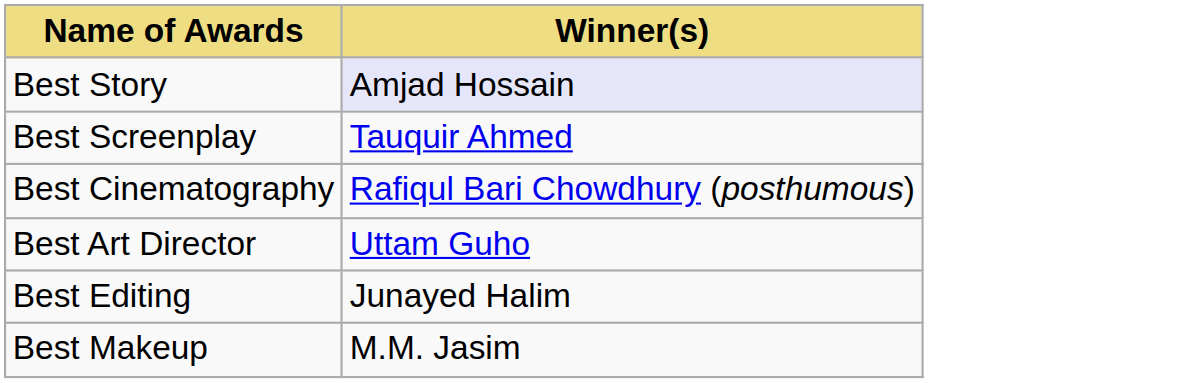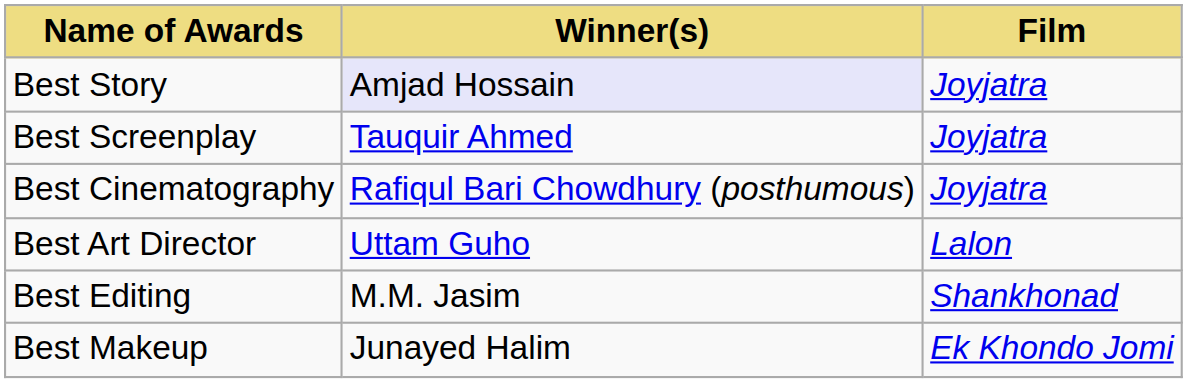+ column: Film | Joyjatra | Joyjatra | Joyjatra | Lalon | Shankhonad | Ek Khondo Jomi
Best Editing | Winner(s): Junayed Halim -> M.M. Jasim
Best Makeup | Winner(s): M.M. Jasim -> Junayed Halim
